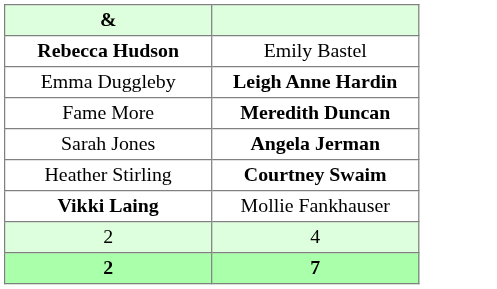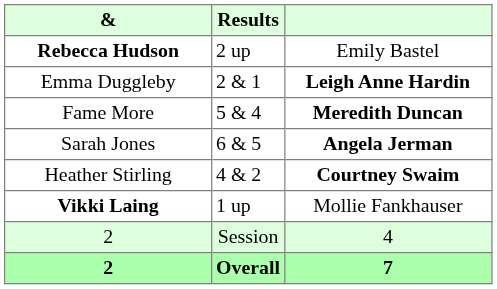+ column: Results | 2 up | 2 & 1 | 5 & 4 | 6 & 5 | 4 & 2 | 1 up | Session | Overall
